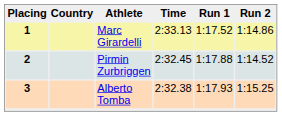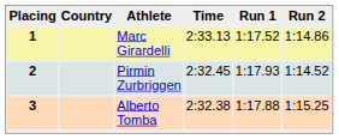2 | Run 1: 1:17.88 -> 1:17.93
3 | Run 1: 1:17.93 -> 1:17.88
